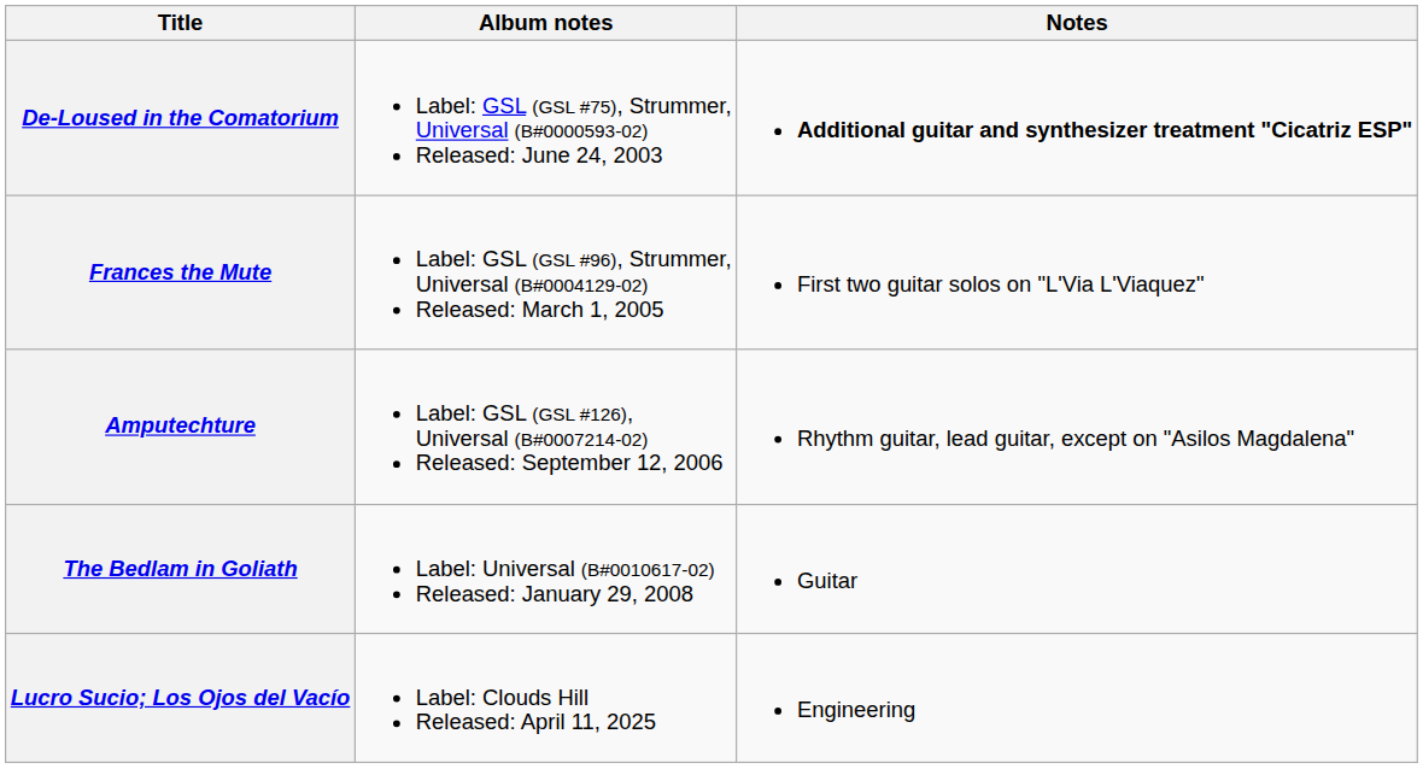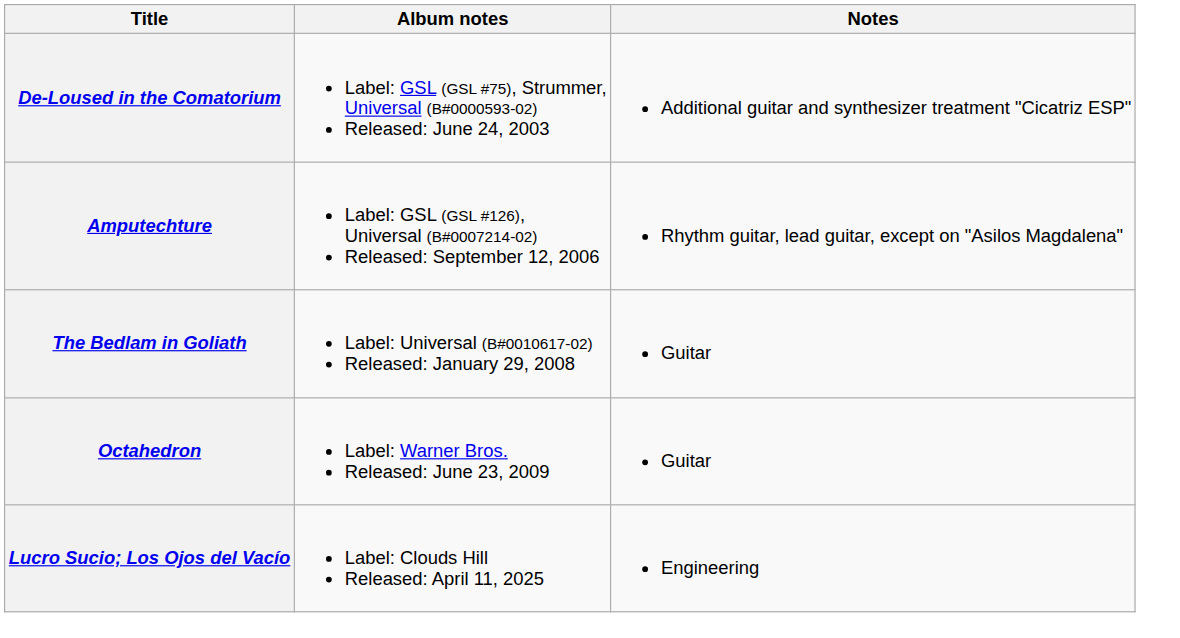De-Loused in the Comatorium | Notes: bold -> normal
- row: Frances the Mute | Label: GSL (GSL #96), Strummer, Universal (B#0004129-02) Released: March 1, 2005 | First two guitar solos on "L'Via L'Viaquez"
+ row: Octahedron | Label: Warner Bros. Released: June 23, 2009 | Guitar
